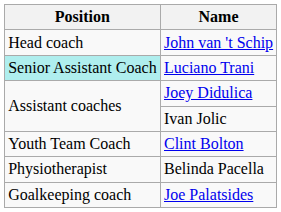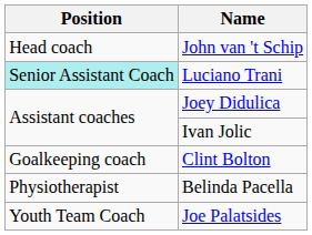Clint Bolton | Position: Youth Team Coach -> Goalkeeping coach
Joe Palatsides | Position: Goalkeeping coach -> Youth Team Coach
